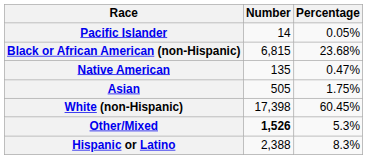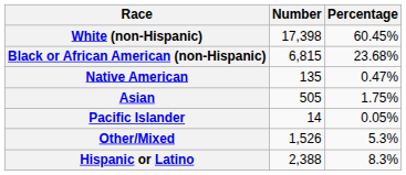rows swapped: White (non-Hispanic) <-> Pacific Islander
Other/Mixed | Number: bold -> normal
